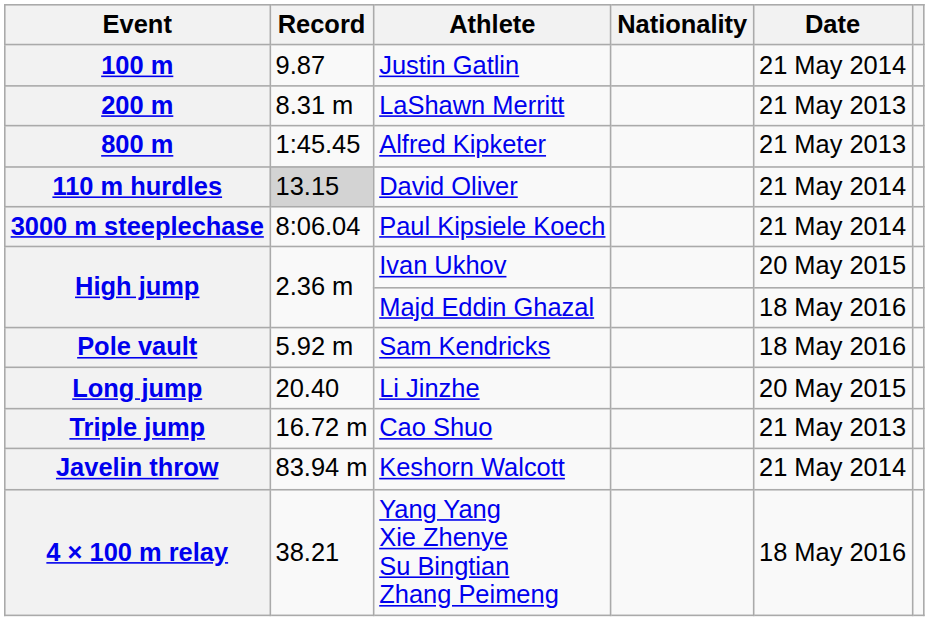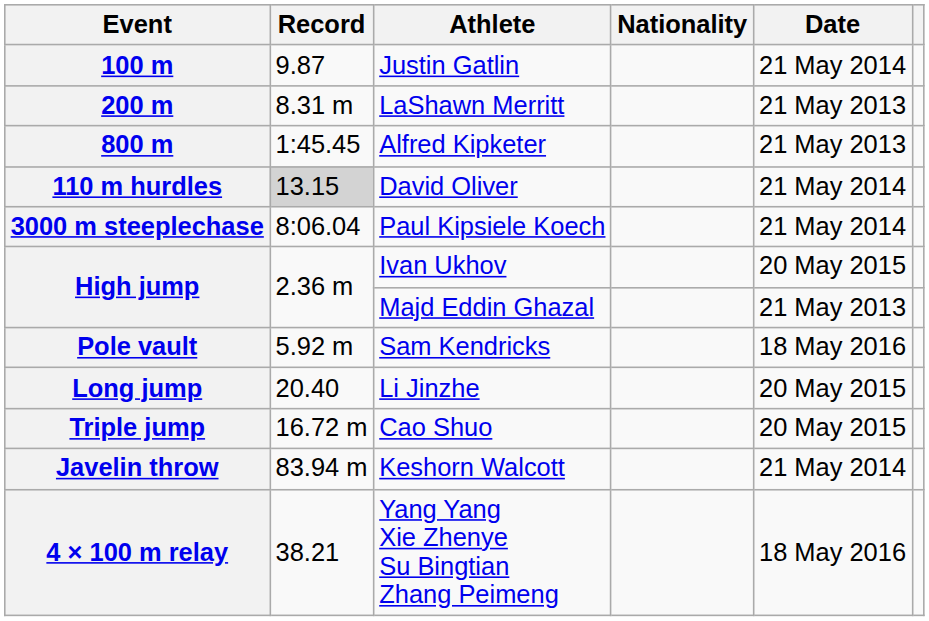High jump / Majd Eddin Ghazal | Date: 18 May 2016 -> 21 May 2013
Triple jump | Date: 21 May 2013 -> 20 May 2015
